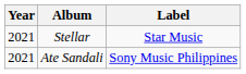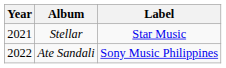Ate Sandali | Year: 2021 -> 2022
